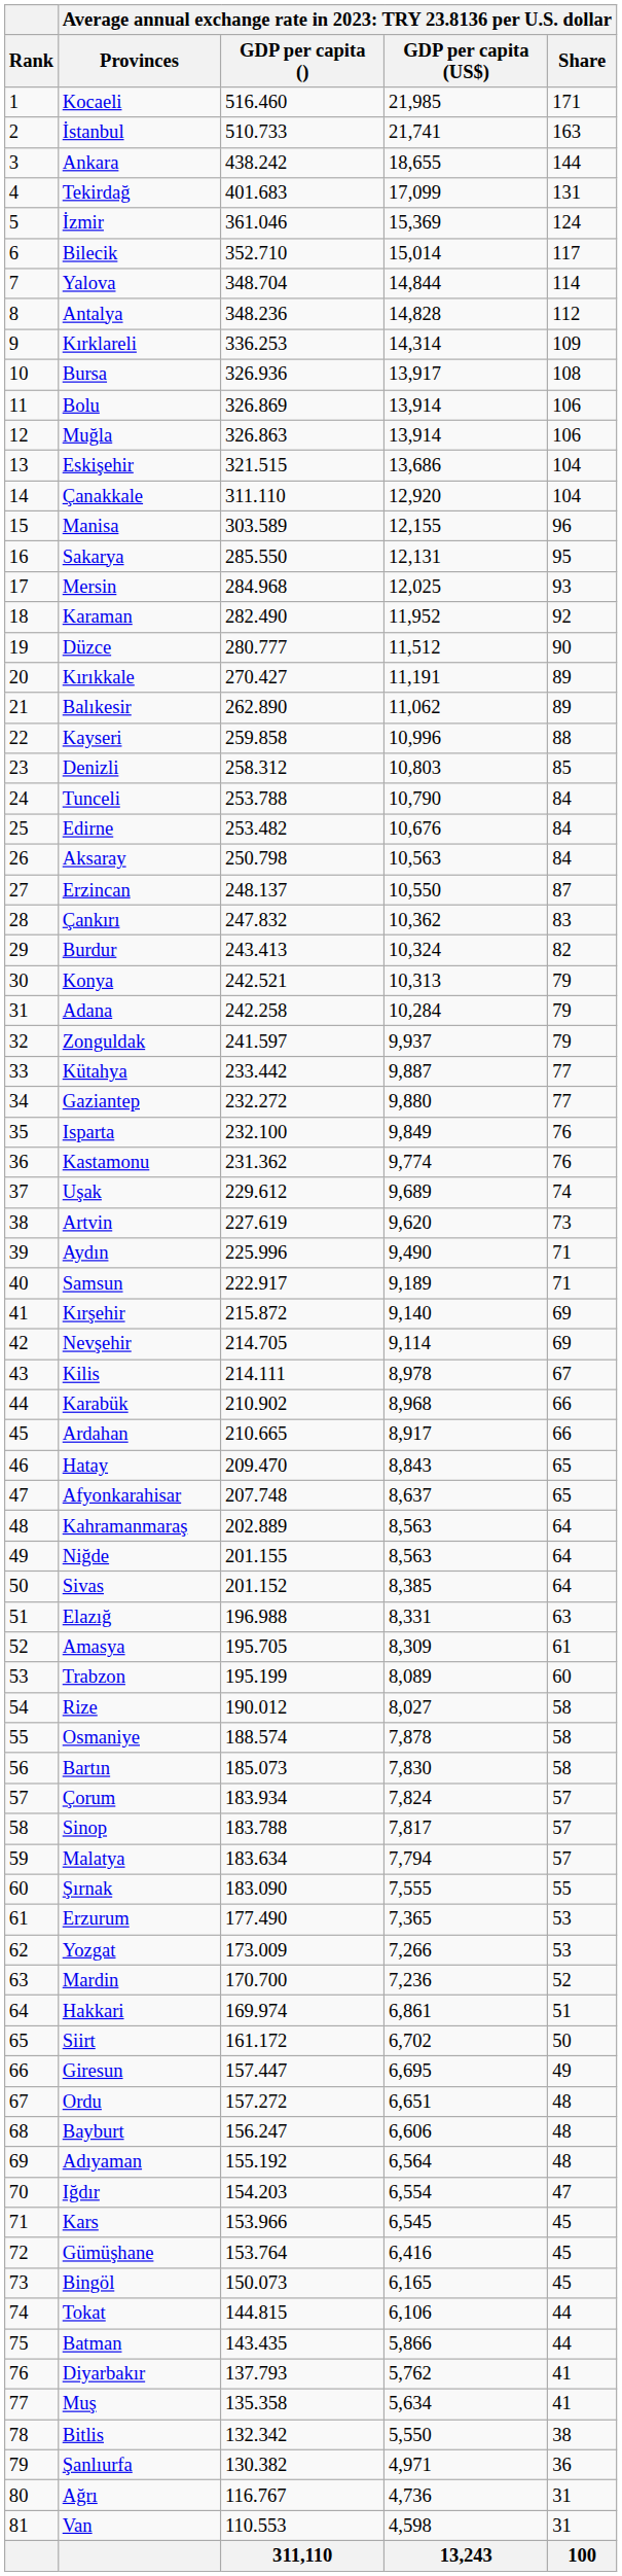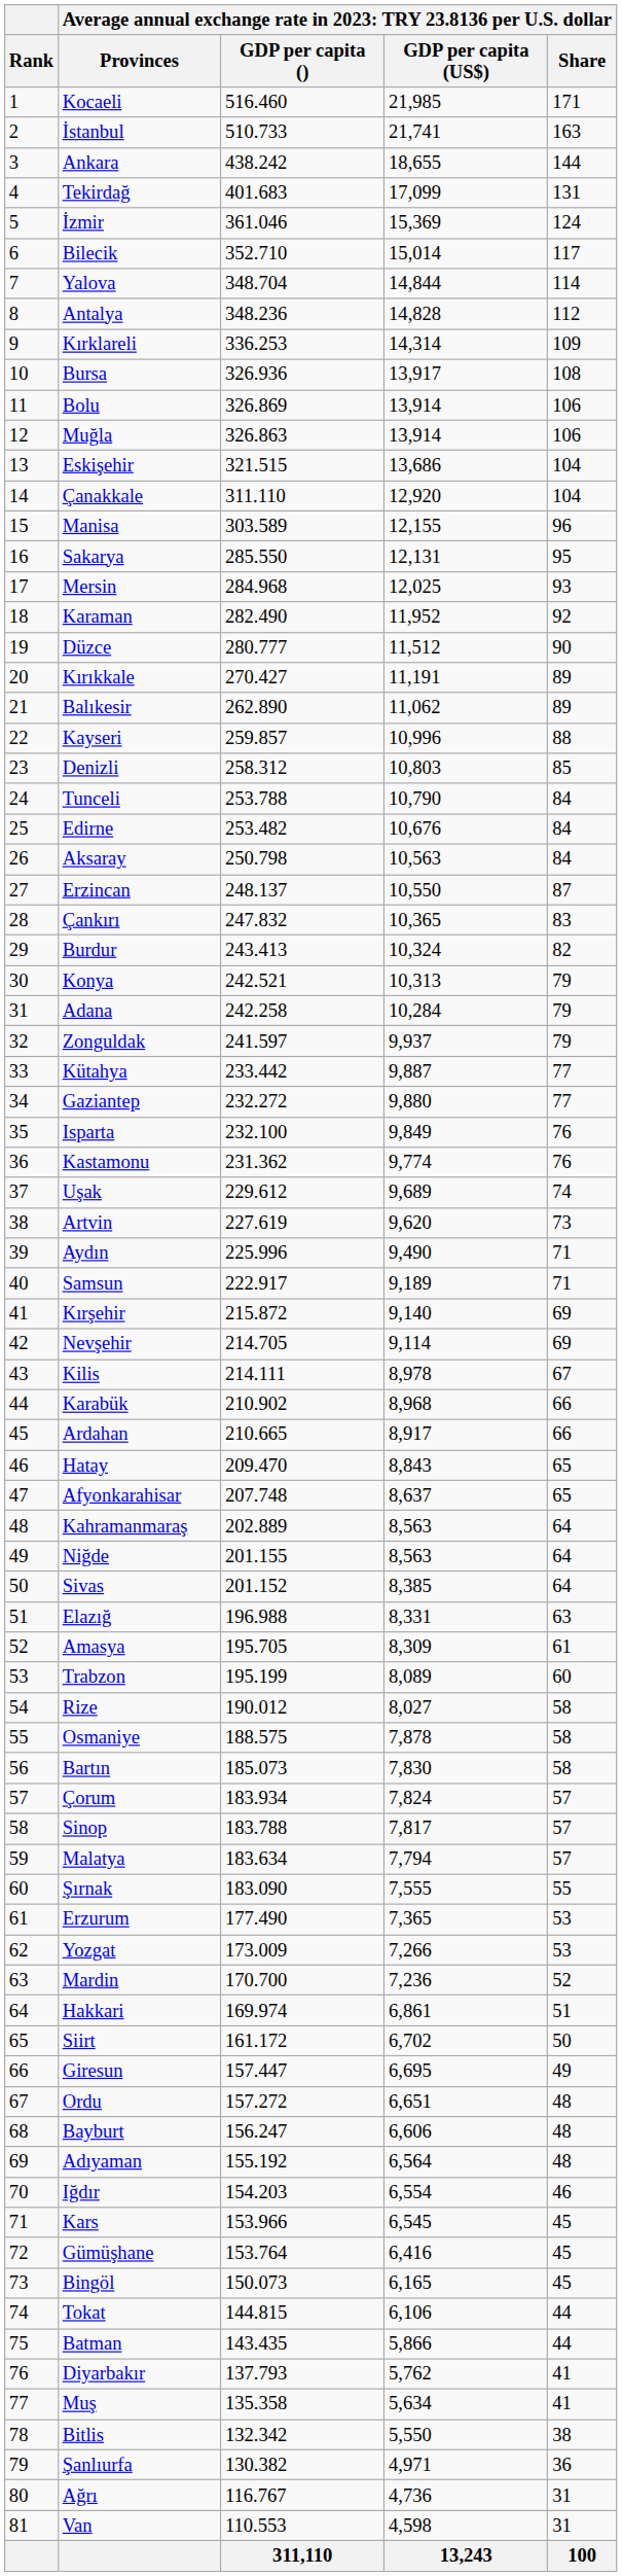Kayseri | column 3: 259.858 -> 259.857
Çankırı | column 4: 10,362 -> 10,365
Osmaniye | column 3: 188.574 -> 188.575
Iğdır | column 5: 47 -> 46
